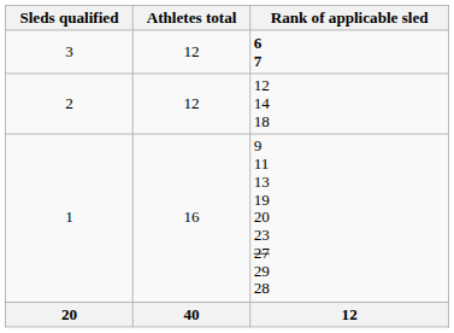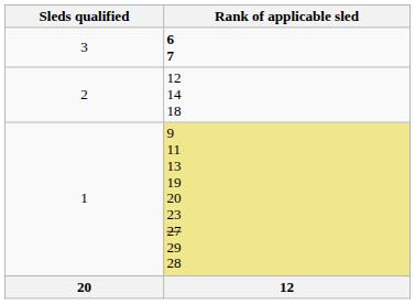- column: Athletes total | 12 | 12 | 16 | 40
1 | Rank of applicable sled: no background -> khaki background
